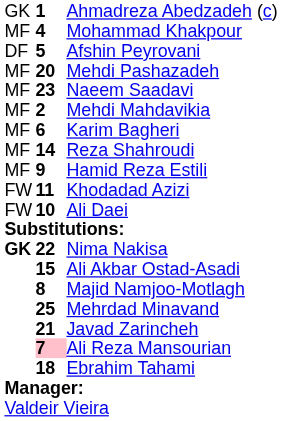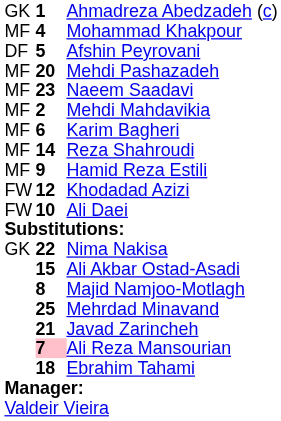Khodadad Azizi | column 2: 11 -> 12
Nima Nakisa | column 1: bold -> normal
